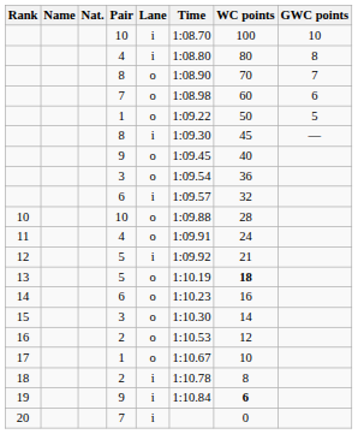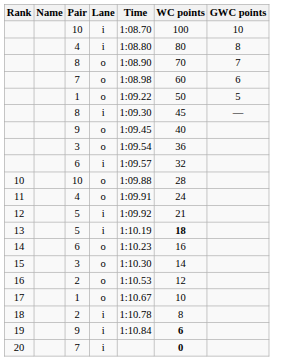- column: Nat.
13 | Lane: o -> i
20 | WC points: normal -> bold
